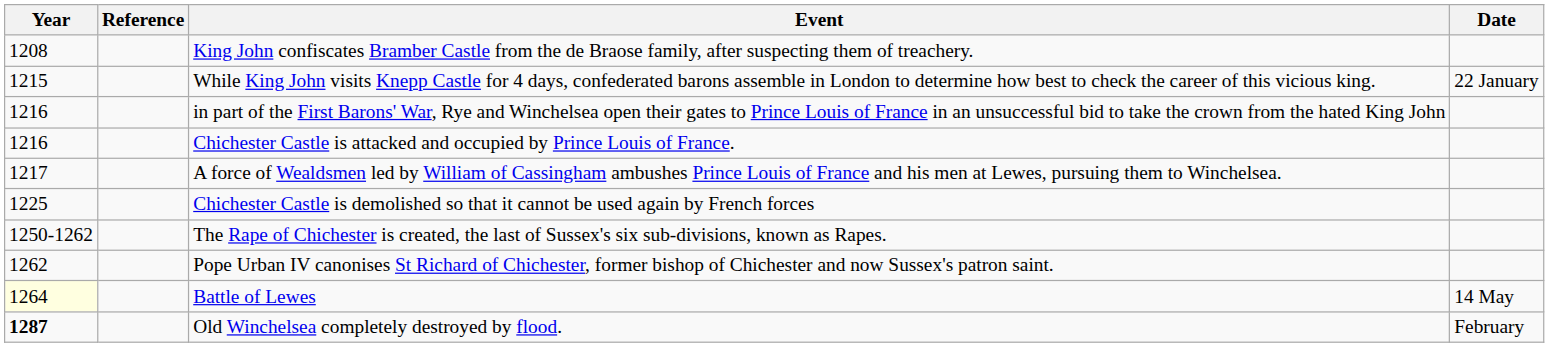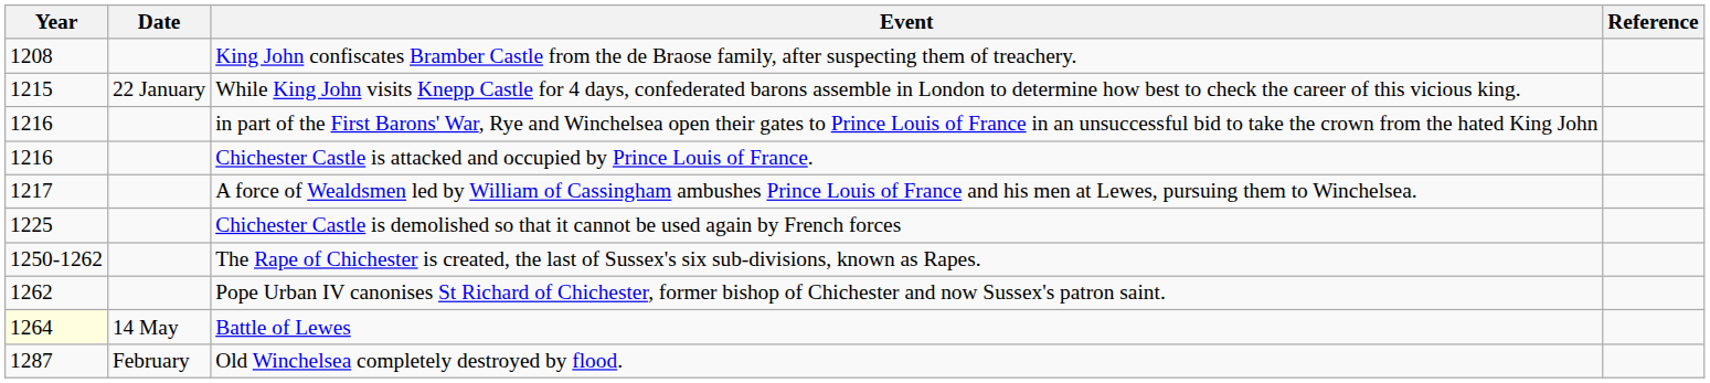columns swapped: Date <-> Reference
Old Winchelsea completely destroyed by flood. | Year: bold -> normal
